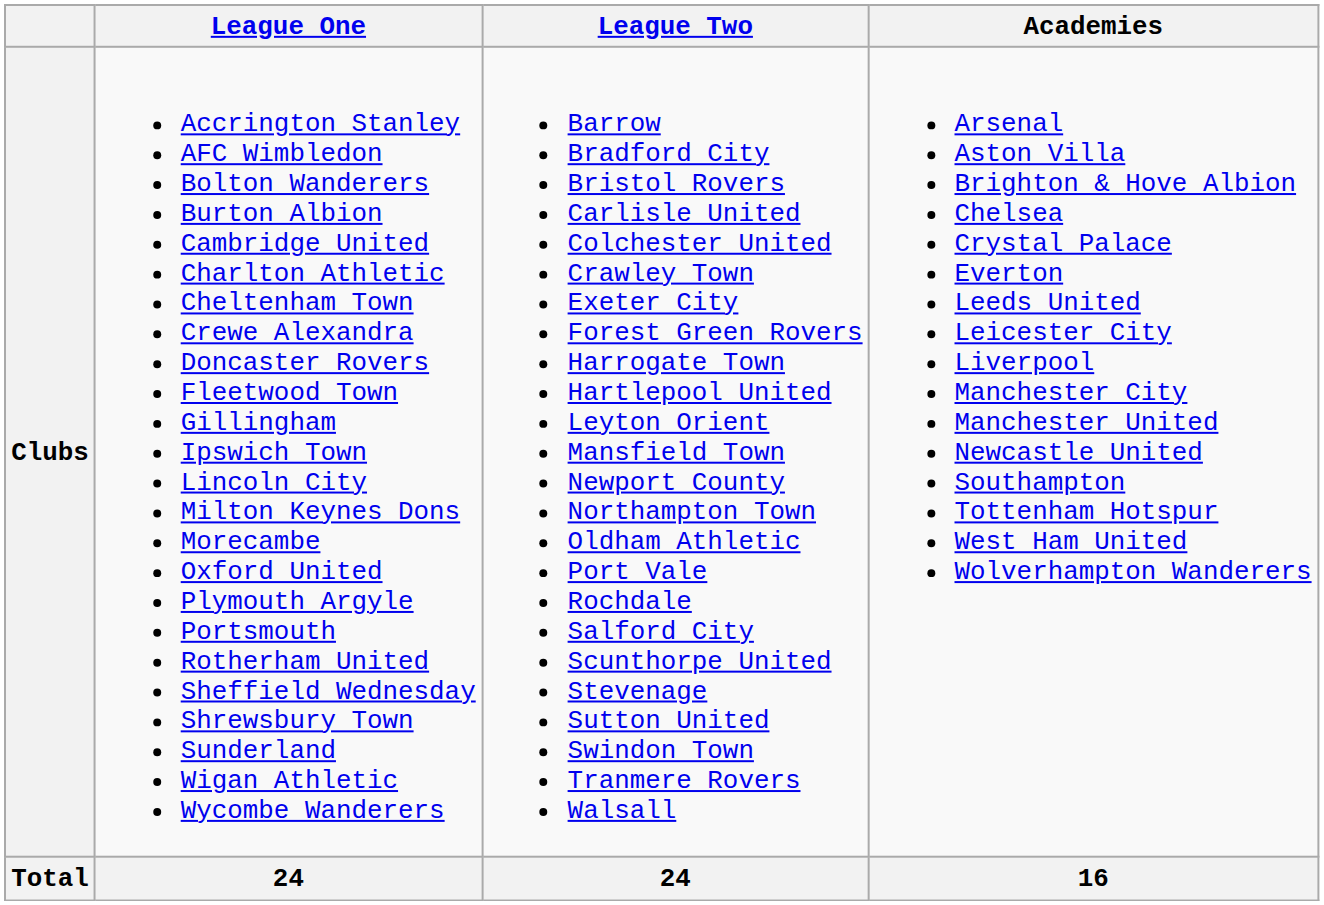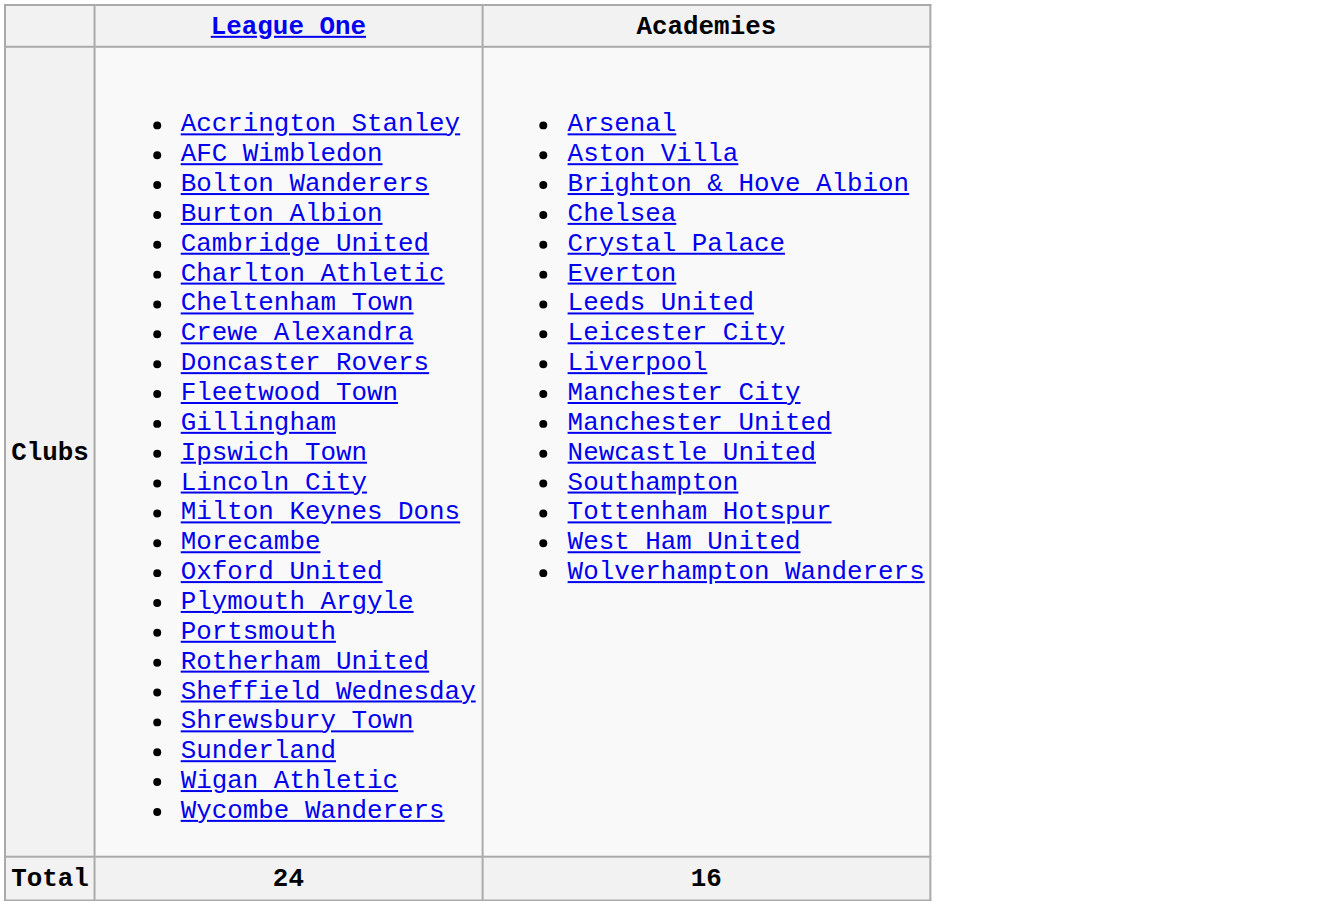- column: League Two | Barrow Bradford City Bristol Rovers Carlisle United Colchester United Crawley Town Exeter City Forest Green Rovers Harrogate Town Hartlepool United Leyton Orient Mansfield Town Newport County Northampton Town Oldham Athletic Port Vale Rochdale Salford City Scunthorpe United Stevenage Sutton United Swindon Town Tranmere Rovers Walsall | 24
